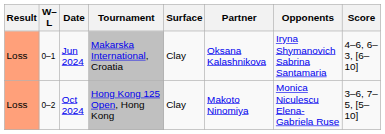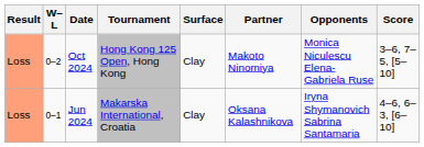rows swapped: Jun 2024 <-> Oct 2024
